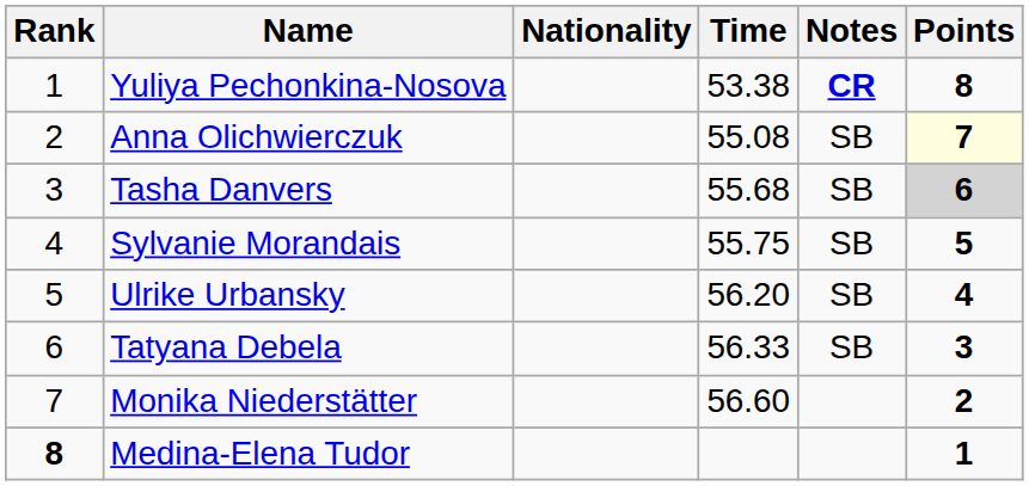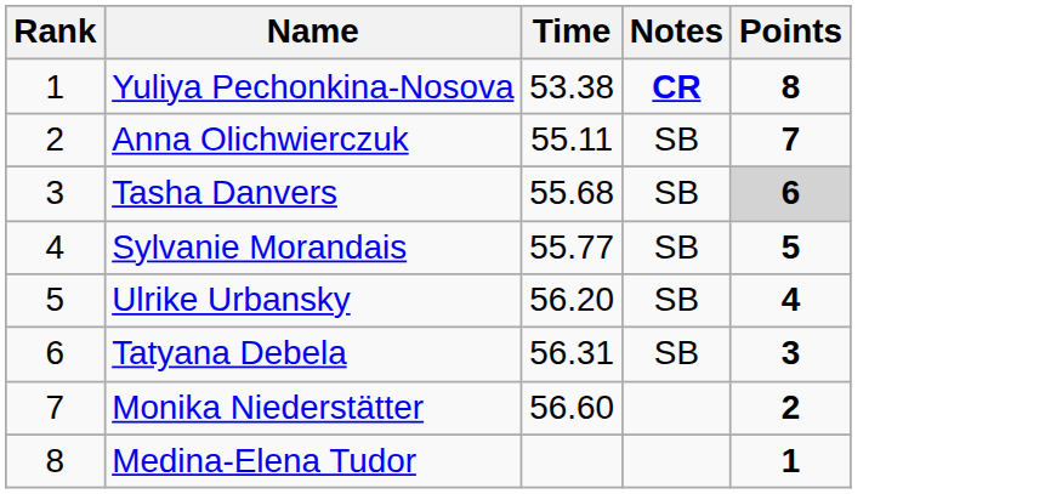- column: Nationality
Anna Olichwierczuk | Time: 55.08 -> 55.11
Anna Olichwierczuk | Points: lightyellow background -> no background
Sylvanie Morandais | Time: 55.75 -> 55.77
Tatyana Debela | Time: 56.33 -> 56.31
Medina-Elena Tudor | Rank: bold -> normal
